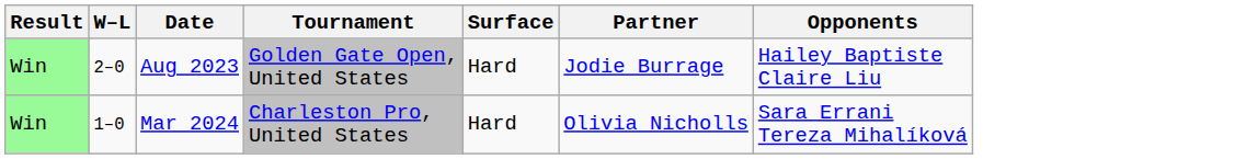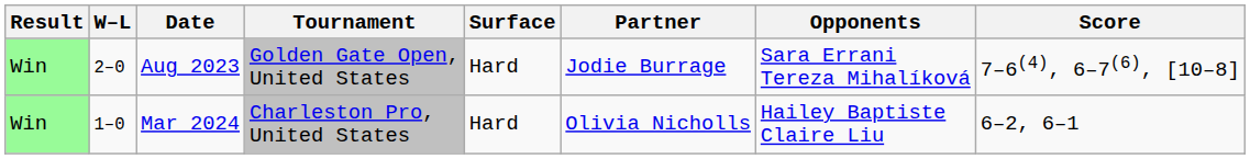+ column: Score | 7–6(4), 6–7(6), [10–8] | 6–2, 6–1
Aug 2023 | Opponents: Hailey Baptiste Claire Liu -> Sara Errani Tereza Mihalíková
Mar 2024 | Opponents: Sara Errani Tereza Mihalíková -> Hailey Baptiste Claire Liu
